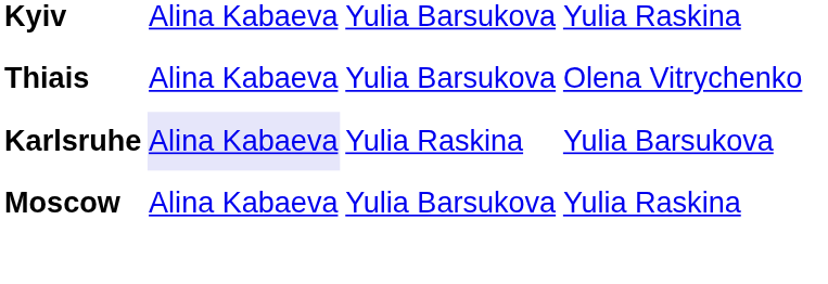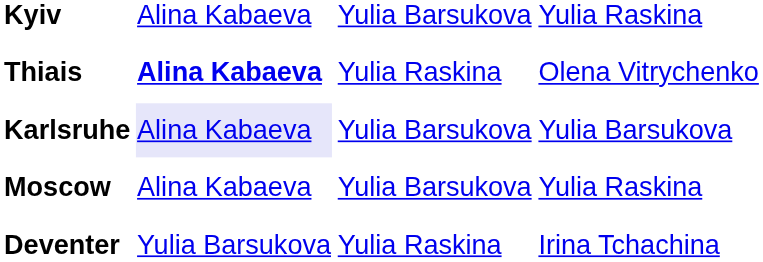Thiais | column 2: normal -> bold
Thiais | column 3: Yulia Barsukova -> Yulia Raskina
Karlsruhe | column 3: Yulia Raskina -> Yulia Barsukova
+ row: Deventer | Yulia Barsukova | Yulia Raskina | Irina Tchachina
